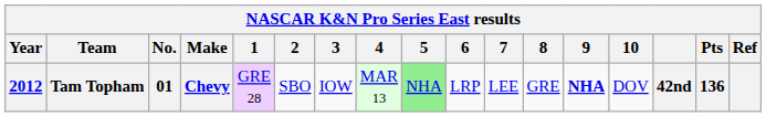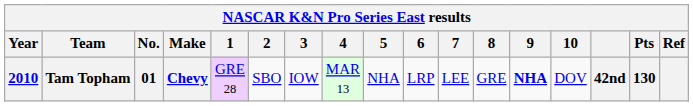Tam Topham | Year: 2012 -> 2010
Tam Topham | 5: lightgreen background -> no background
Tam Topham | Pts: 136 -> 130
